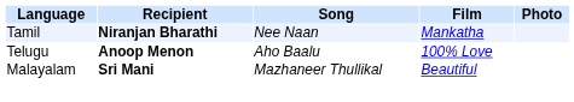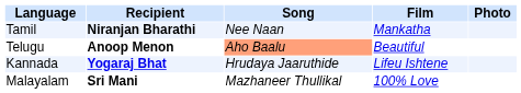Telugu | Song: no background -> lightsalmon background
Telugu | Film: 100% Love -> Beautiful
+ row: Kannada | Yogaraj Bhat | Hrudaya Jaaruthide | Lifeu Ishtene
Malayalam | Film: Beautiful -> 100% Love
